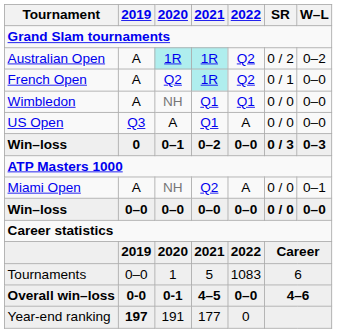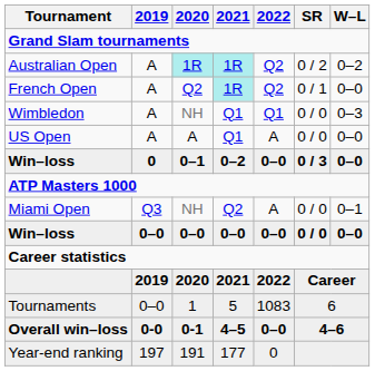Wimbledon | W–L: 0–0 -> 0–3
US Open | 2019: Q3 -> A
Win–loss / 0–1 | W–L: 0–3 -> 0–0
Miami Open | 2019: A -> Q3
Year-end ranking | 2019: bold -> normal
